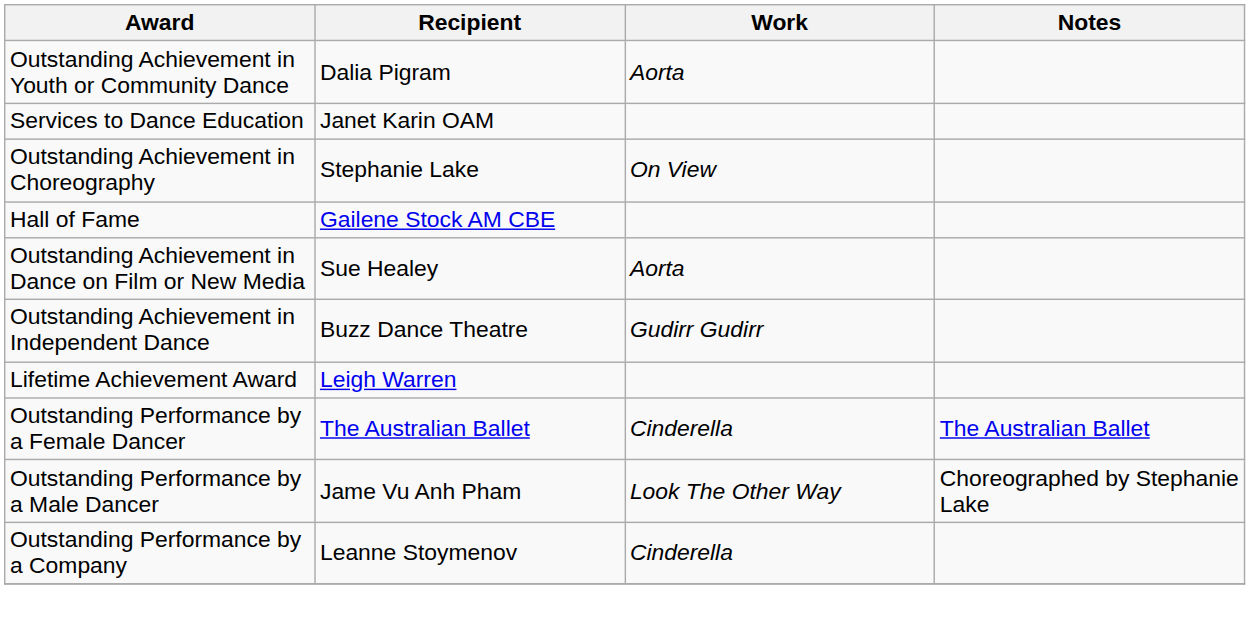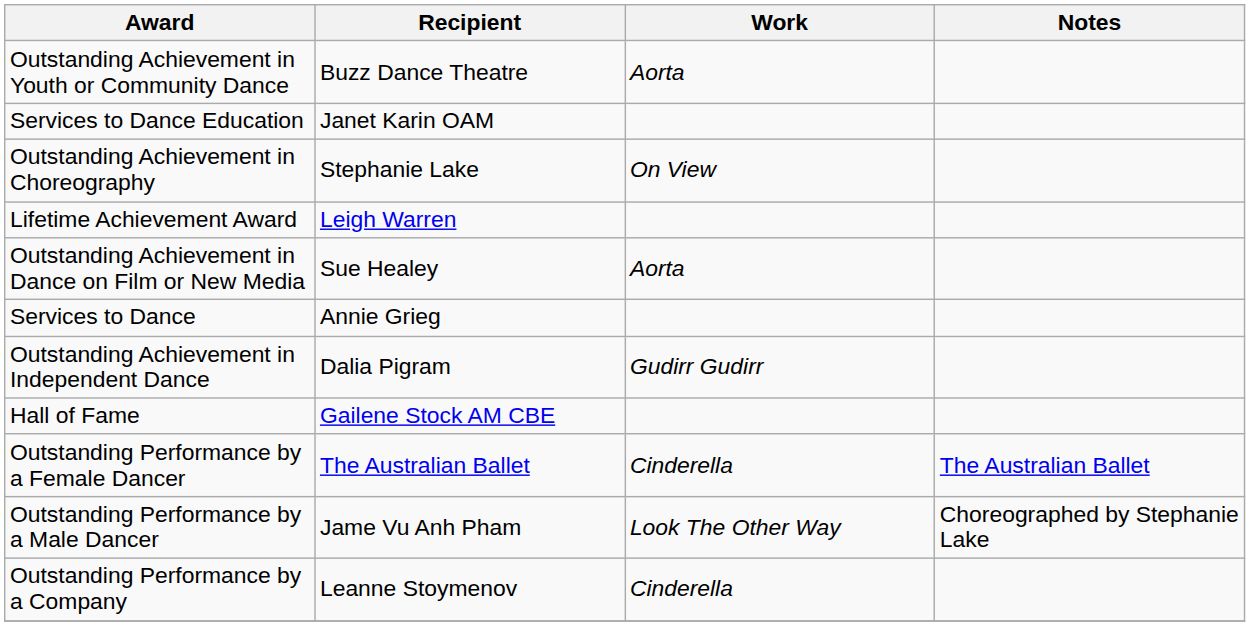Outstanding Achievement in Youth or Community Dance | Recipient: Dalia Pigram -> Buzz Dance Theatre
rows swapped: Hall of Fame <-> Lifetime Achievement Award
+ row: Services to Dance | Annie Grieg
Outstanding Achievement in Independent Dance | Recipient: Buzz Dance Theatre -> Dalia Pigram
